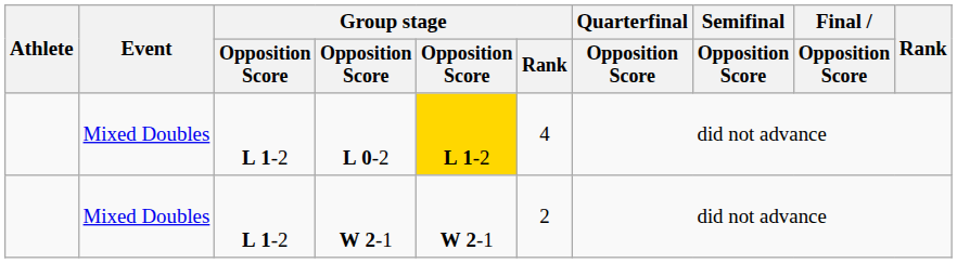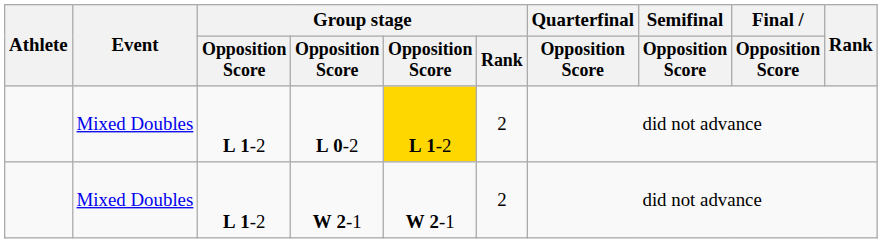L 0-2 | Group stage / Rank: 4 -> 2
